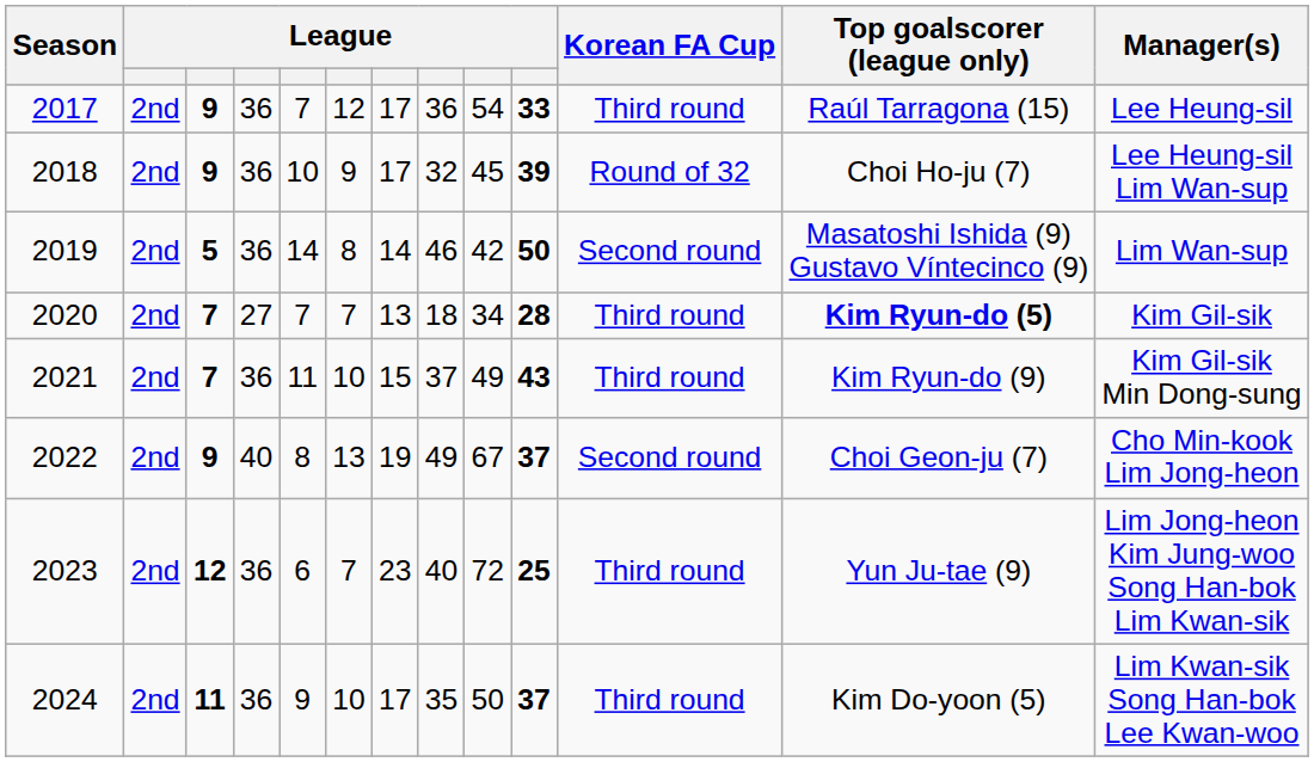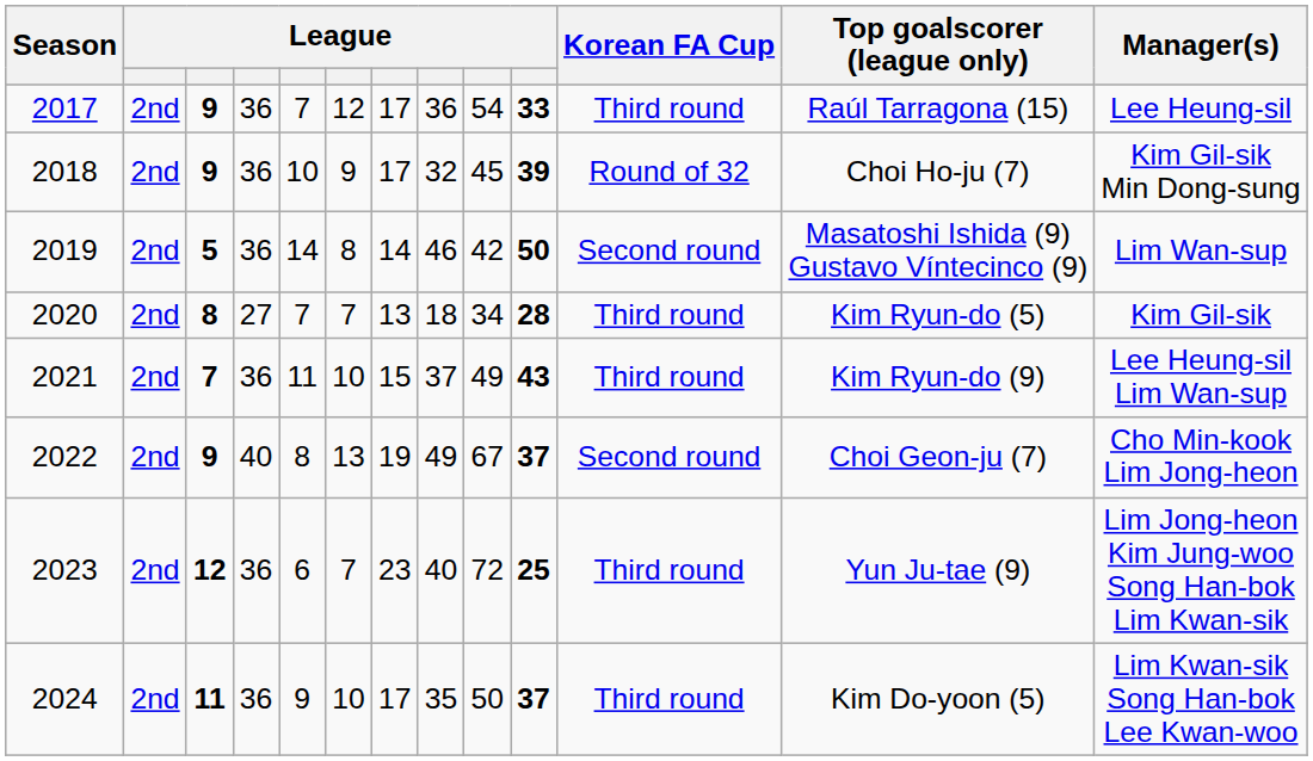2018 | Manager(s): Lee Heung-sil Lim Wan-sup -> Kim Gil-sik Min Dong-sung
2020 | column 3: 7 -> 8
2020 | Top goalscorer (league only): bold -> normal
2021 | Manager(s): Kim Gil-sik Min Dong-sung -> Lee Heung-sil Lim Wan-sup
